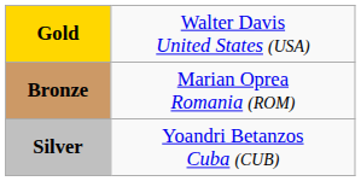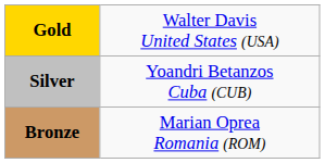rows swapped: Silver <-> Bronze
